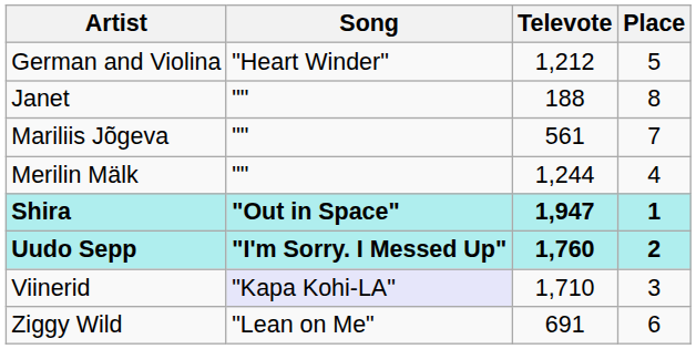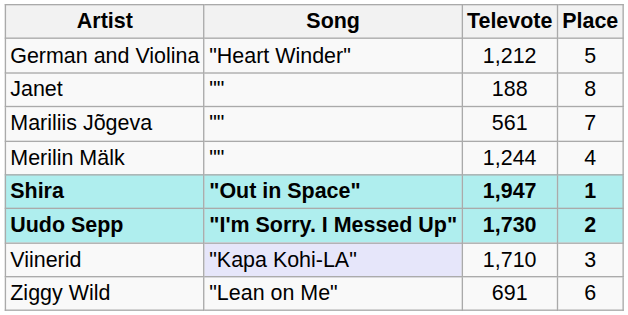Uudo Sepp | Televote: 1,760 -> 1,730
